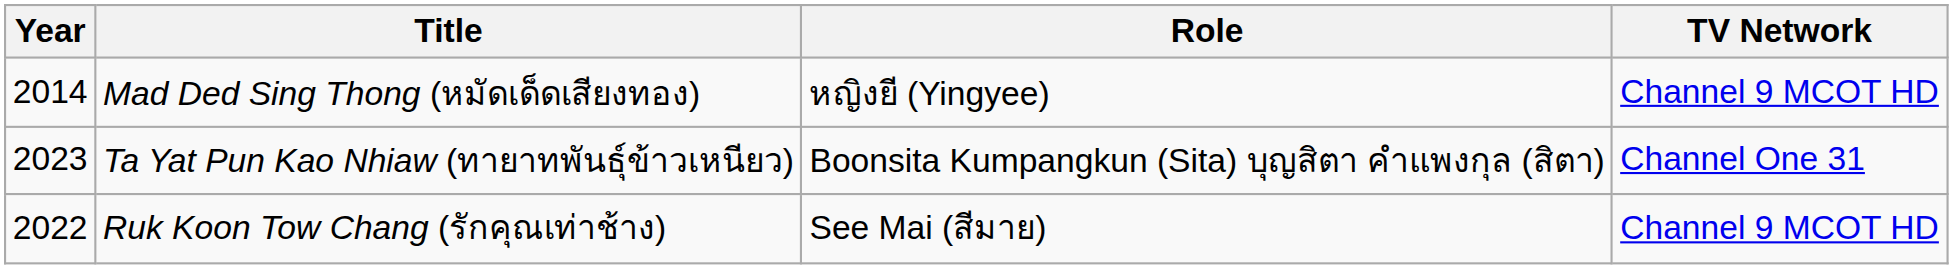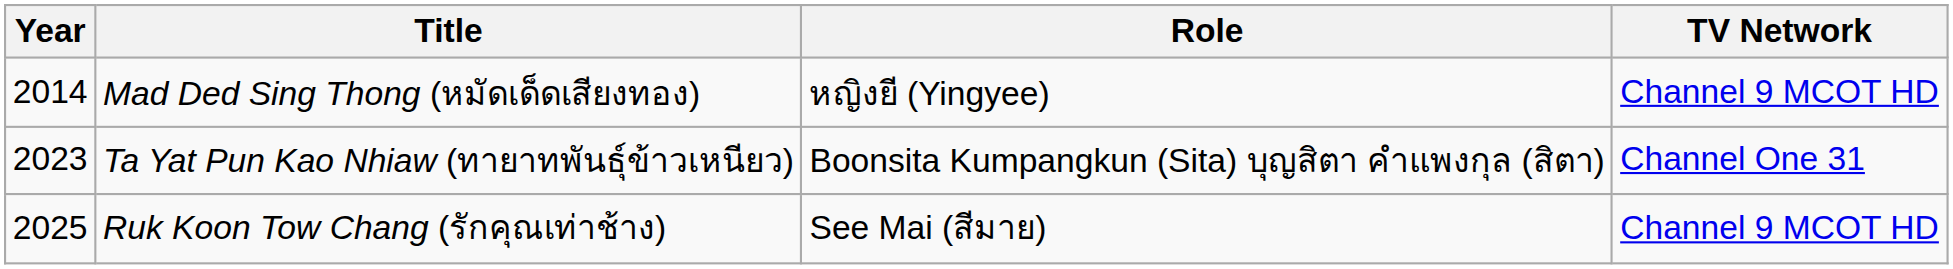Ruk Koon Tow Chang (รักคุณเท่าช้าง) | Year: 2022 -> 2025
